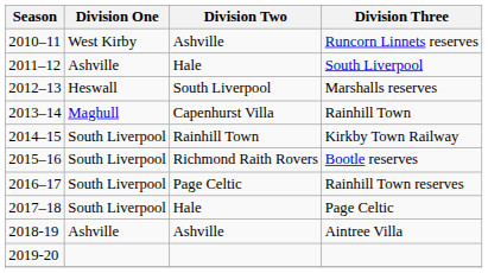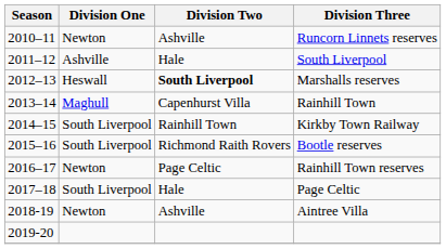Runcorn Linnets reserves | Division One: West Kirby -> Newton
Marshalls reserves | Division Two: normal -> bold
Rainhill Town reserves | Division One: South Liverpool -> Newton
Aintree Villa | Division One: Ashville -> Newton
